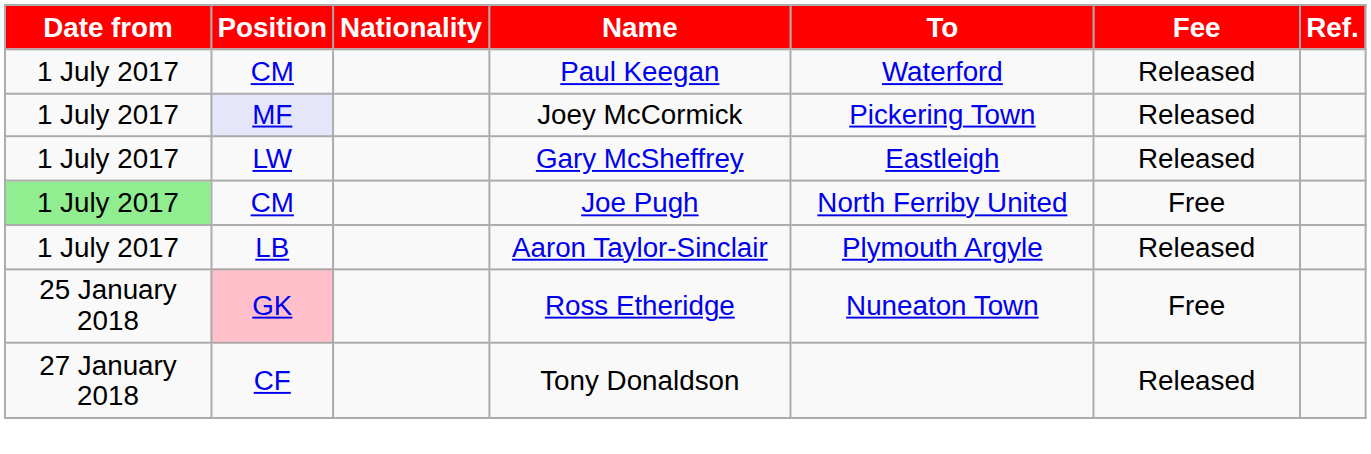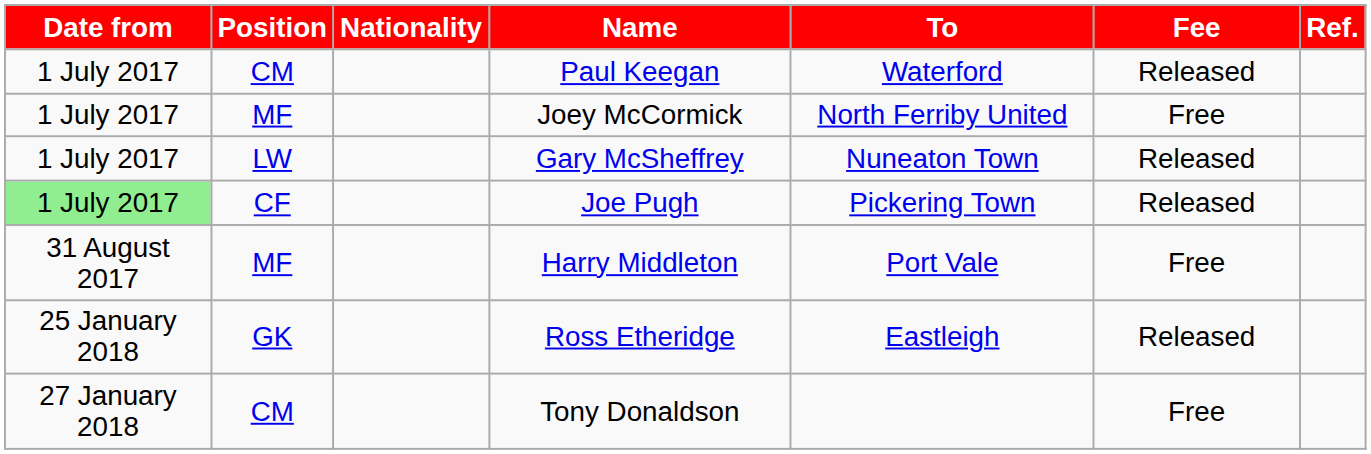Joey McCormick | Position: lavender background -> no background
Joey McCormick | To: Pickering Town -> North Ferriby United
Joey McCormick | Fee: Released -> Free
Gary McSheffrey | To: Eastleigh -> Nuneaton Town
Joe Pugh | Position: CM -> CF
Joe Pugh | To: North Ferriby United -> Pickering Town
Joe Pugh | Fee: Free -> Released
- row: 1 July 2017 | LB | Aaron Taylor-Sinclair | Plymouth Argyle | Released
+ row: 31 August 2017 | MF | Harry Middleton | Port Vale | Free
Ross Etheridge | Position: pink background -> no background
Ross Etheridge | To: Nuneaton Town -> Eastleigh
Ross Etheridge | Fee: Free -> Released
Tony Donaldson | Position: CF -> CM
Tony Donaldson | Fee: Released -> Free
